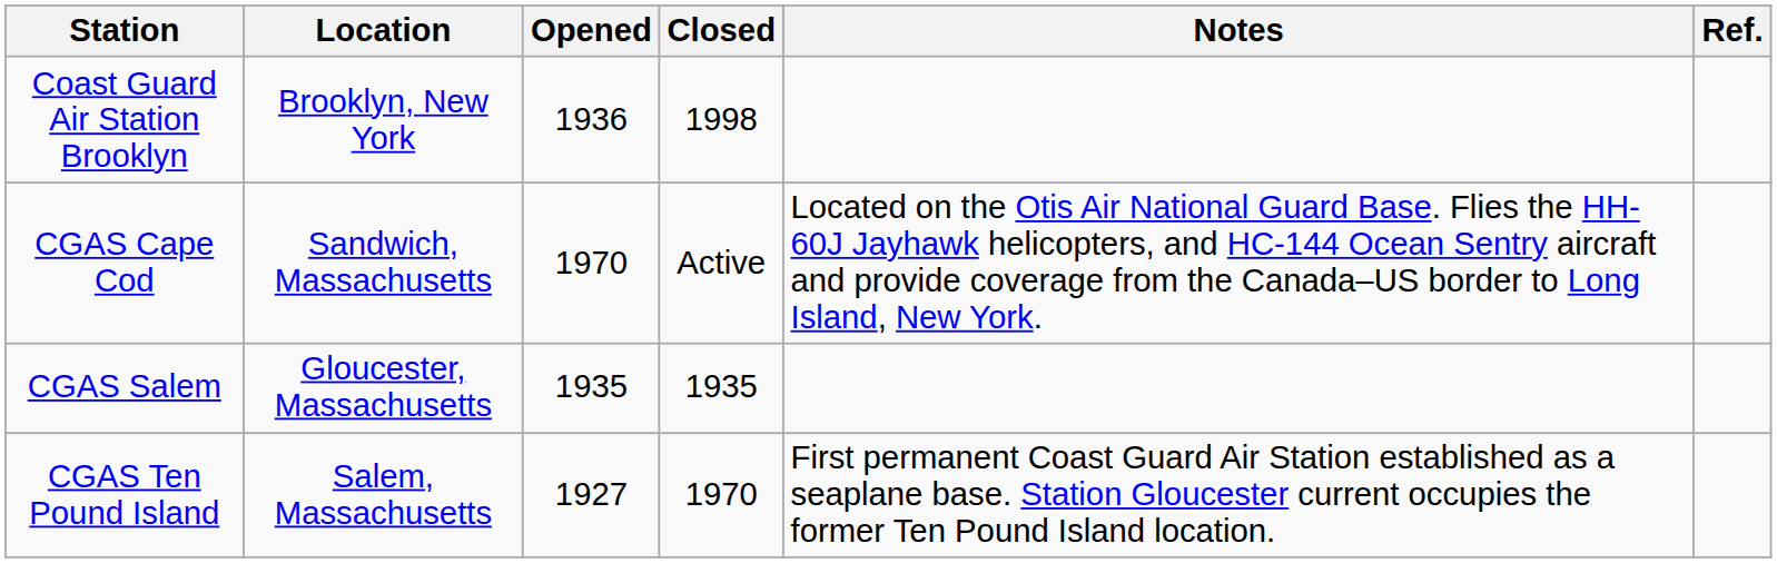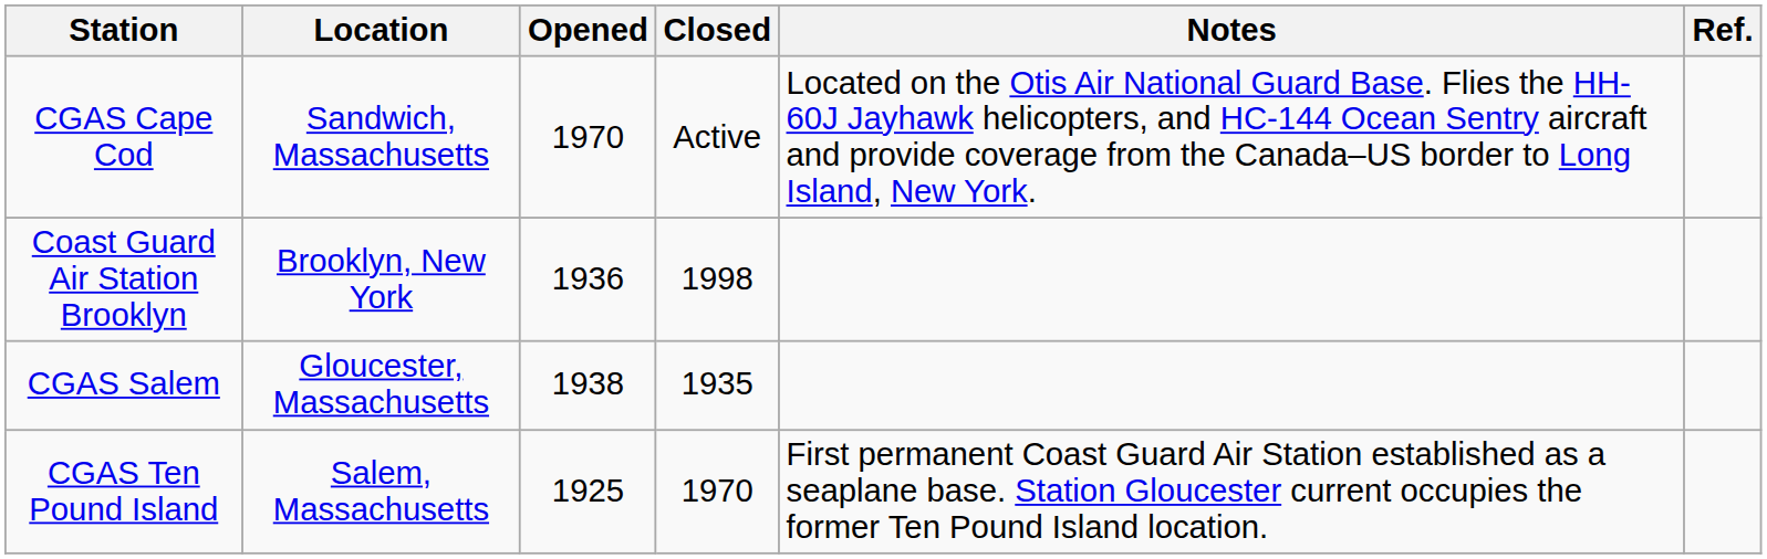rows swapped: Coast Guard Air Station Brooklyn <-> CGAS Cape Cod
CGAS Salem | Opened: 1935 -> 1938
CGAS Ten Pound Island | Opened: 1927 -> 1925
